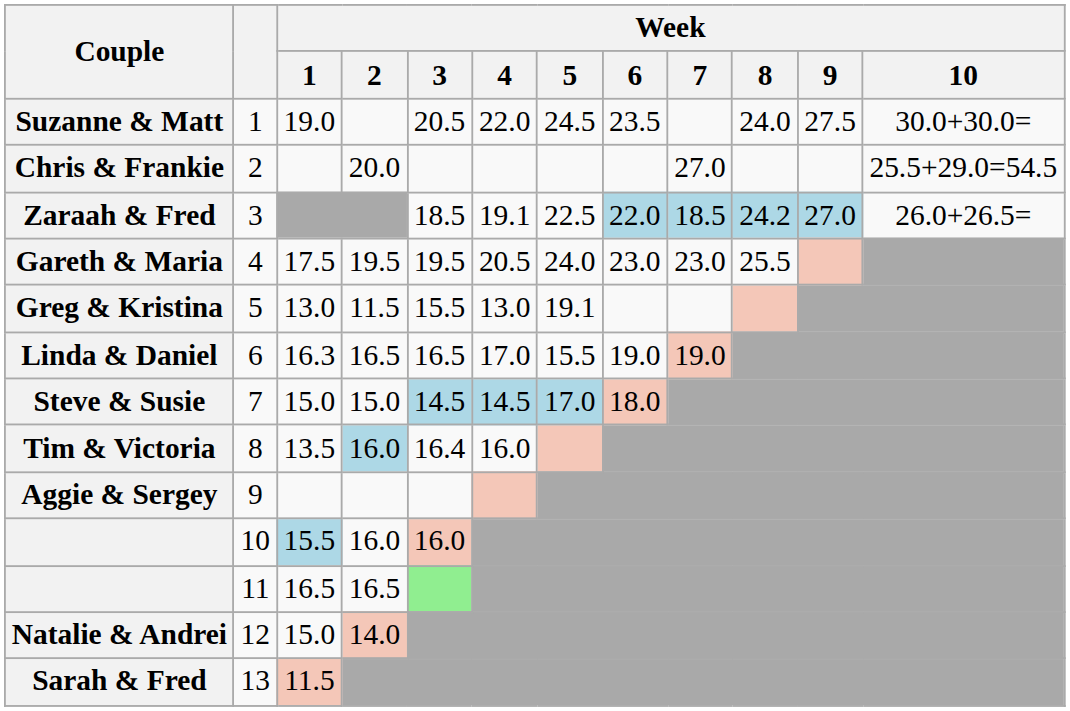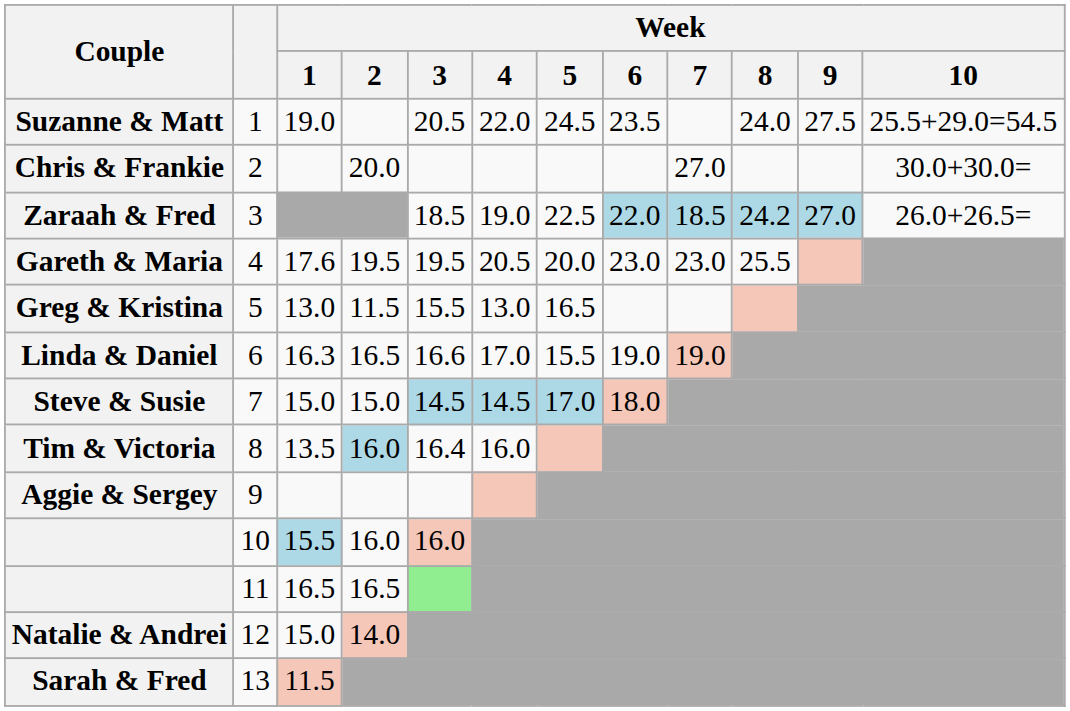Suzanne & Matt | Week / 10: 30.0+30.0= -> 25.5+29.0=54.5
Chris & Frankie | Week / 10: 25.5+29.0=54.5 -> 30.0+30.0=
Zaraah & Fred | Week / 4: 19.1 -> 19.0
Gareth & Maria | Week / 1: 17.5 -> 17.6
Gareth & Maria | Week / 5: 24.0 -> 20.0
Greg & Kristina | Week / 5: 19.1 -> 16.5
Linda & Daniel | Week / 3: 16.5 -> 16.6
